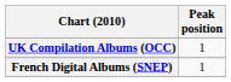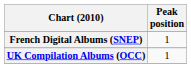rows swapped: French Digital Albums (SNEP) <-> UK Compilation Albums (OCC)
